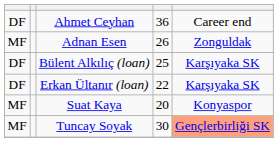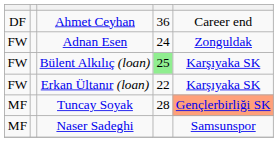Adnan Esen | column 1: MF -> FW
Adnan Esen | column 4: 26 -> 24
Bülent Alkılıç (loan) | column 1: DF -> FW
Bülent Alkılıç (loan) | column 4: no background -> lightgreen background
Erkan Ültanır (loan) | column 1: DF -> FW
- row: MF | Suat Kaya | 20 | Konyaspor
Tuncay Soyak | column 4: 30 -> 28
+ row: MF | Naser Sadeghi | Samsunspor
